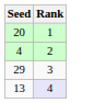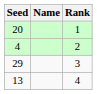+ column: Name
13 | Rank: lavender background -> no background
